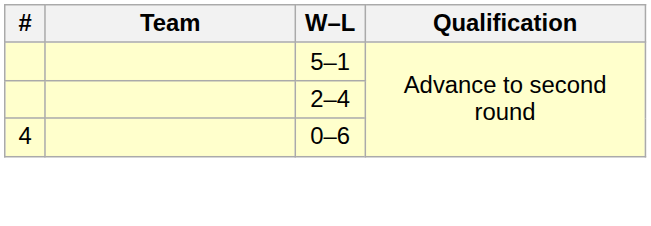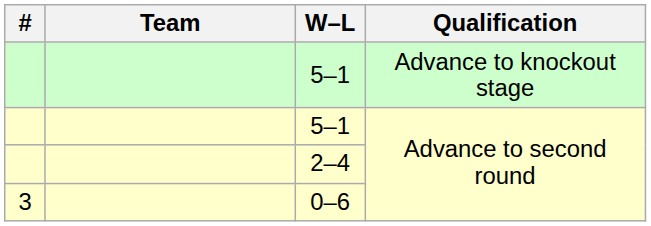+ row: 5–1 | Advance to knockout stage
0–6 | #: 4 -> 3
